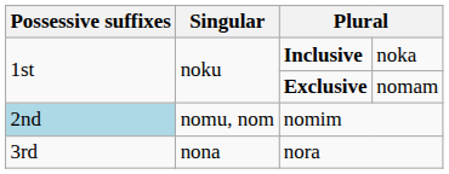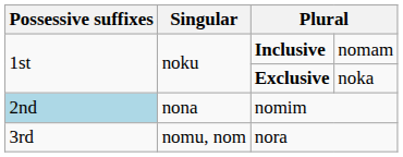Inclusive | column 4: noka -> nomam
Exclusive | column 4: nomam -> noka
nomim | Singular: nomu, nom -> nona
nora | Singular: nona -> nomu, nom
